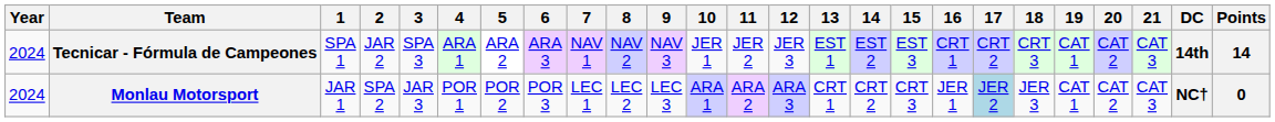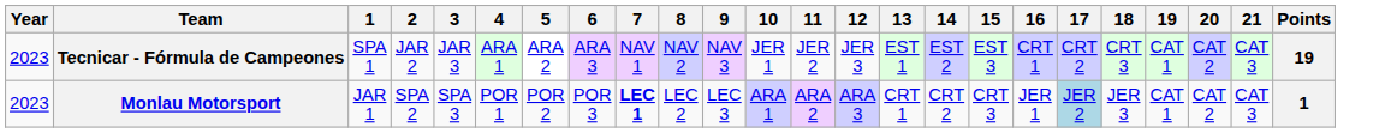- column: DC | 14th | NC†
Tecnicar - Fórmula de Campeones | Year: 2024 -> 2023
Tecnicar - Fórmula de Campeones | 3: SPA 3 -> JAR 3
Tecnicar - Fórmula de Campeones | Points: 14 -> 19
Monlau Motorsport | Year: 2024 -> 2023
Monlau Motorsport | 3: JAR 3 -> SPA 3
Monlau Motorsport | 7: normal -> bold
Monlau Motorsport | Points: 0 -> 1
